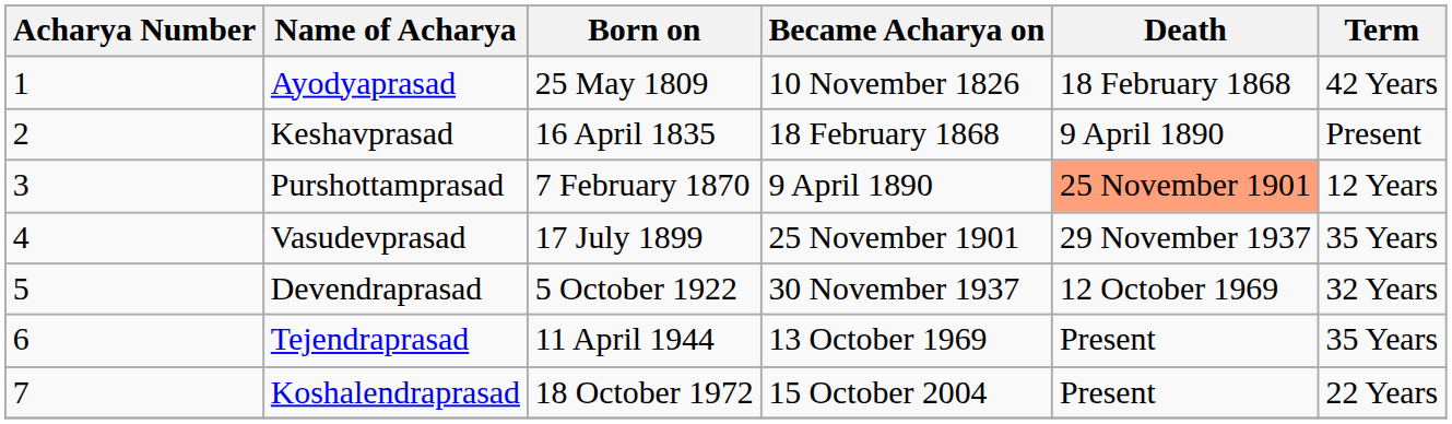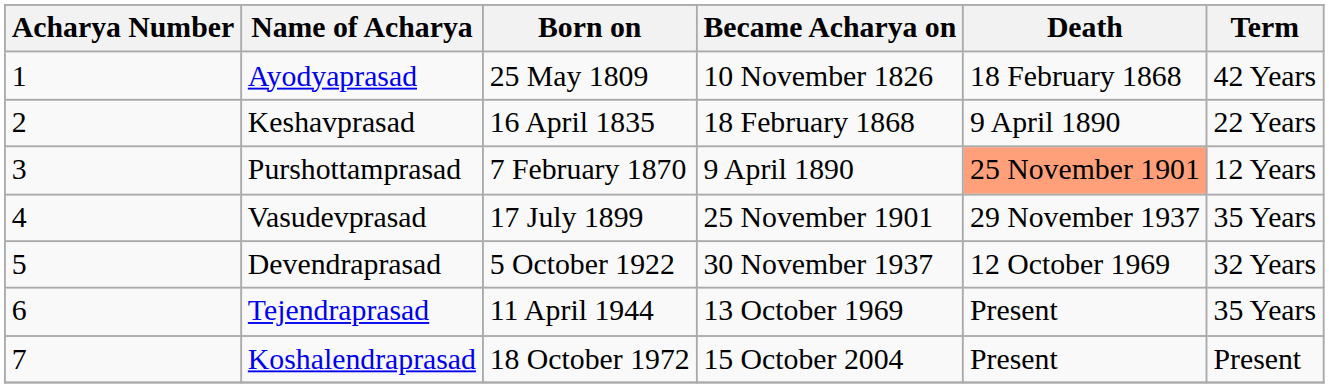Keshavprasad | Term: Present -> 22 Years
Koshalendraprasad | Term: 22 Years -> Present
